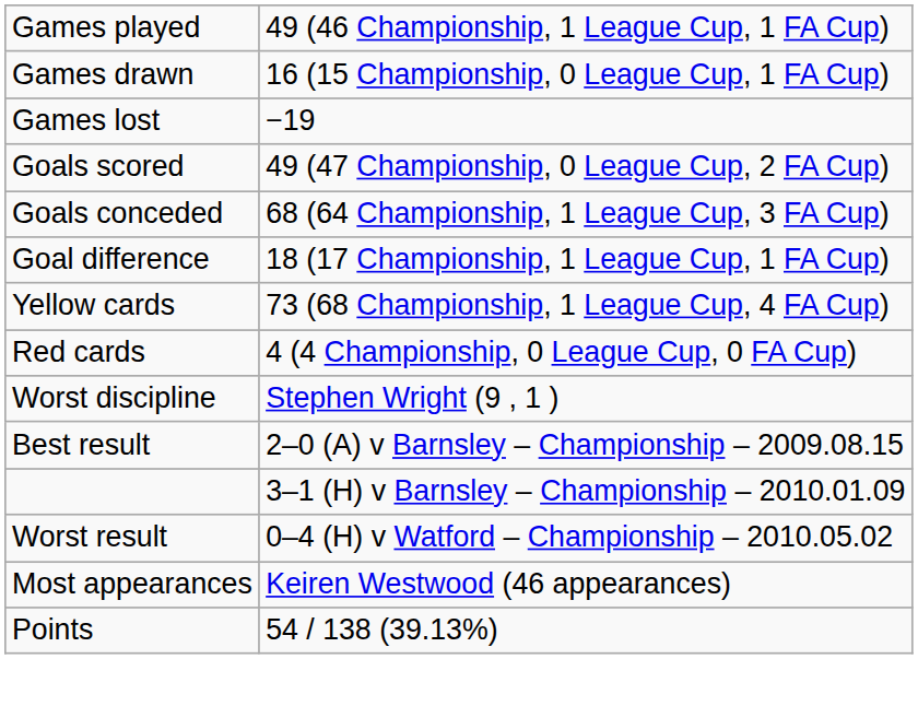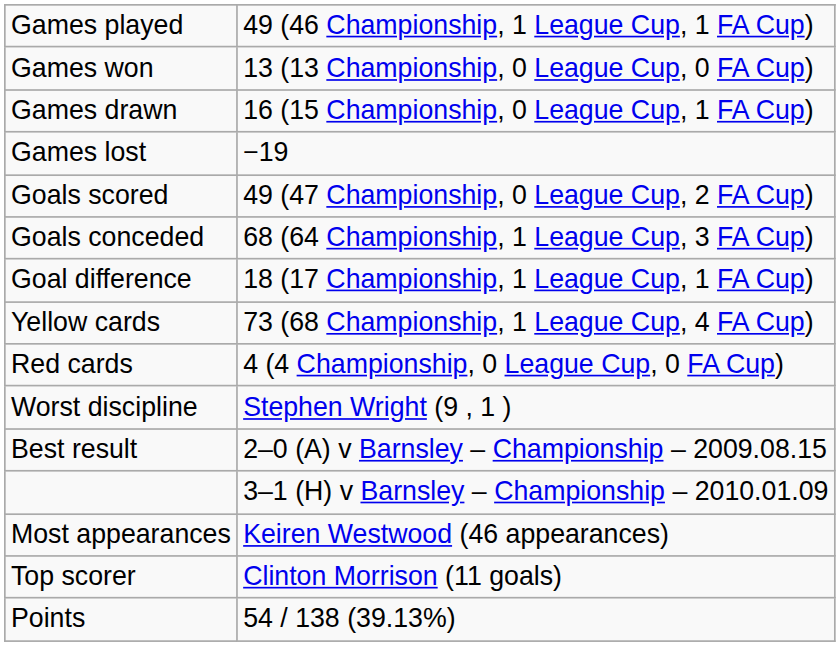+ row: Games won | 13 (13 Championship, 0 League Cup, 0 FA Cup)
- row: Worst result | 0–4 (H) v Watford – Championship – 2010.05.02
+ row: Top scorer | Clinton Morrison (11 goals)
